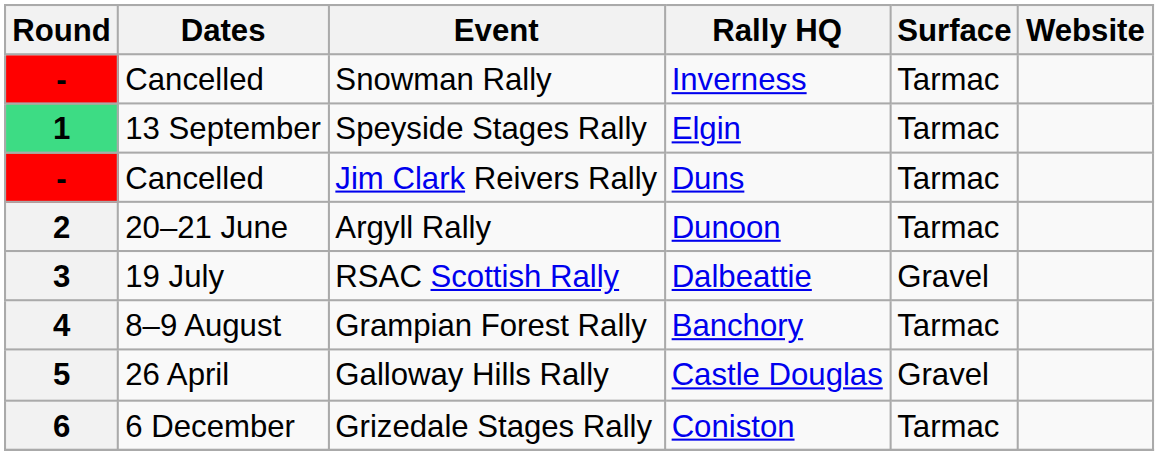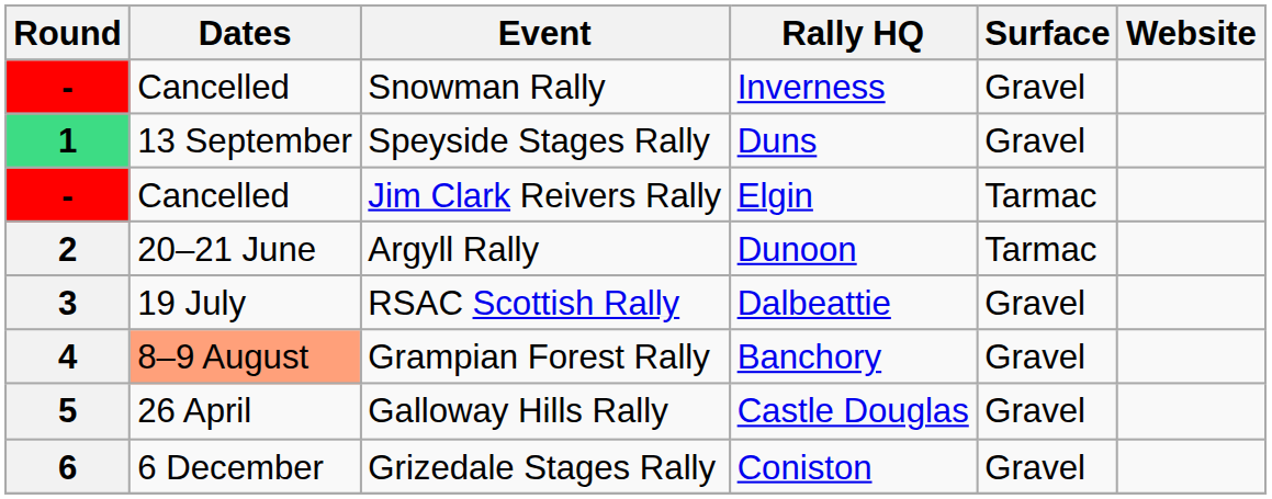Snowman Rally | Surface: Tarmac -> Gravel
Speyside Stages Rally | Rally HQ: Elgin -> Duns
Speyside Stages Rally | Surface: Tarmac -> Gravel
Jim Clark Reivers Rally | Rally HQ: Duns -> Elgin
Grampian Forest Rally | Dates: no background -> lightsalmon background
Grampian Forest Rally | Surface: Tarmac -> Gravel
Grizedale Stages Rally | Surface: Tarmac -> Gravel
